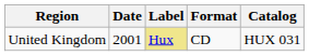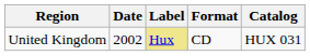United Kingdom | Date: 2001 -> 2002
